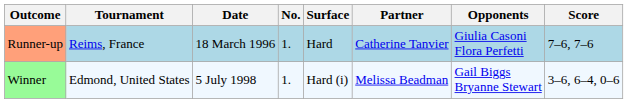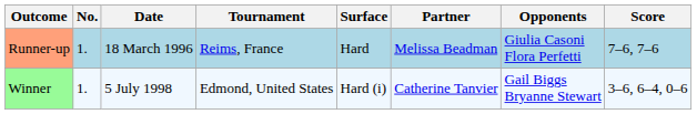columns swapped: No. <-> Tournament
Runner-up | Partner: Catherine Tanvier -> Melissa Beadman
Winner | Partner: Melissa Beadman -> Catherine Tanvier
